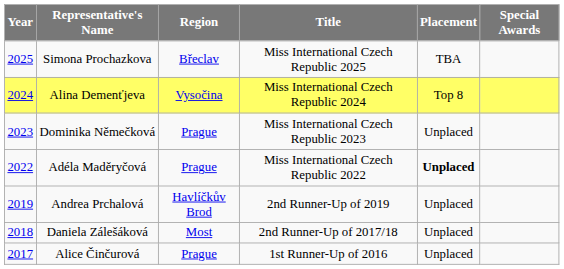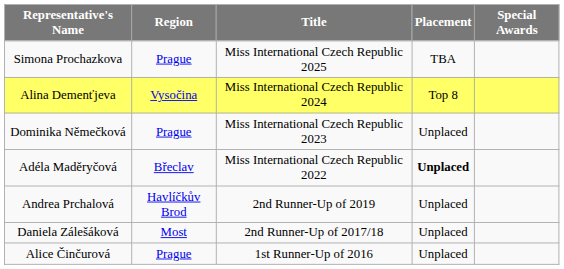- column: Year | 2025 | 2024 | 2023 | 2022 | 2019 | 2018 | 2017
Simona Prochazkova | Region: Břeclav -> Prague
Adéla Maděryčová | Region: Prague -> Břeclav
